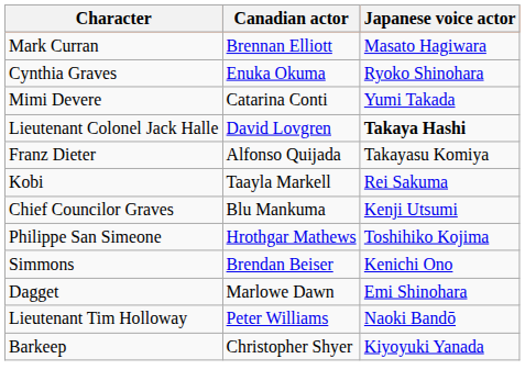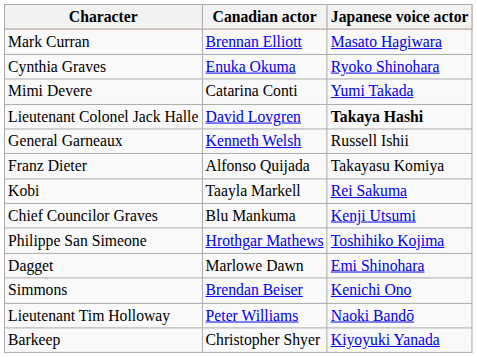+ row: General Garneaux | Kenneth Welsh | Russell Ishii
rows swapped: Simmons <-> Dagget
